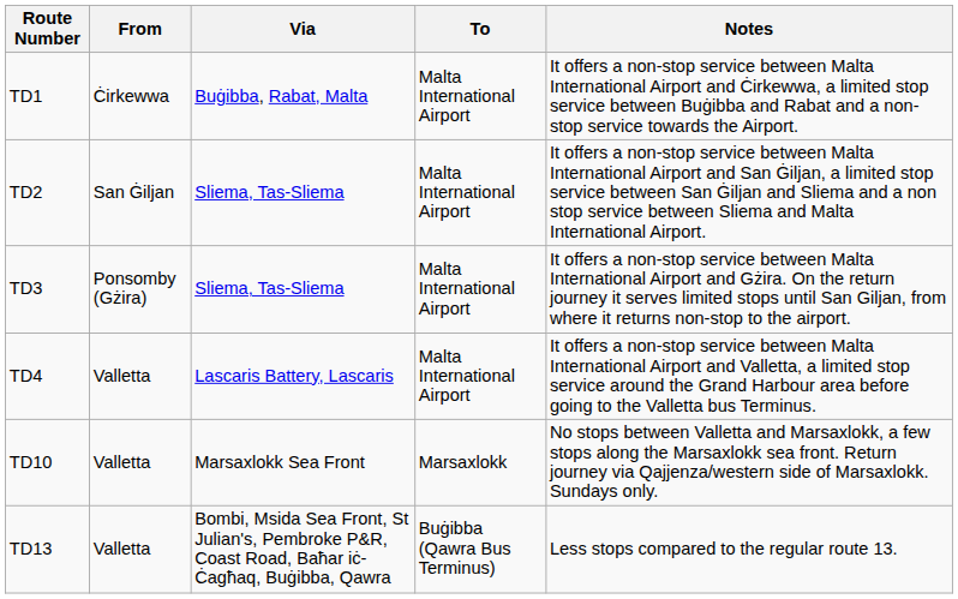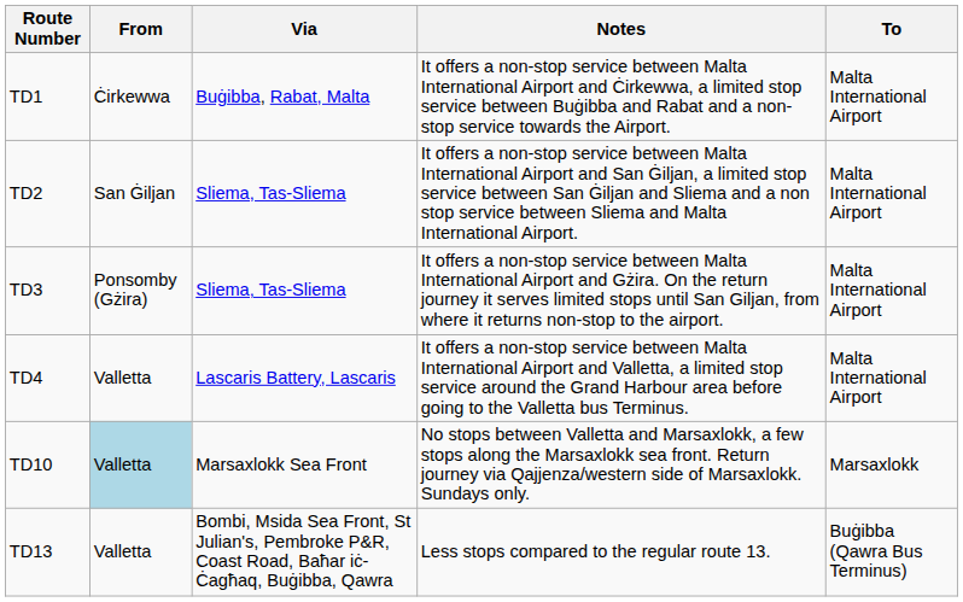columns swapped: To <-> Notes
TD10 | From: no background -> lightblue background
